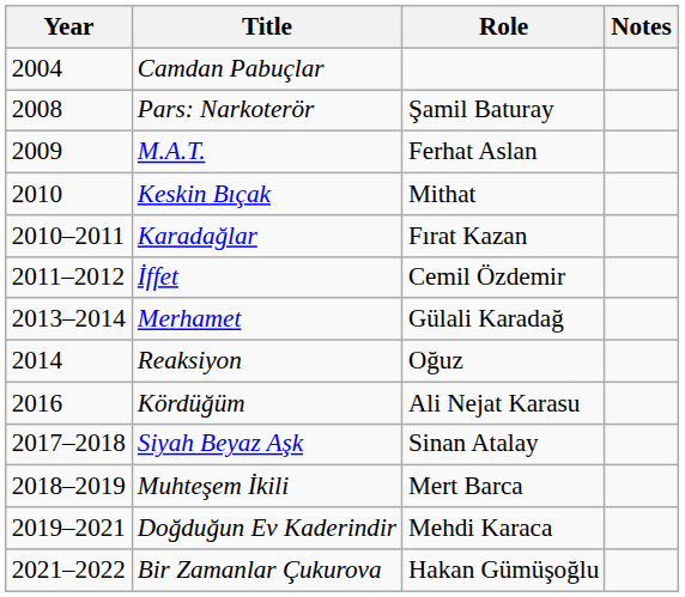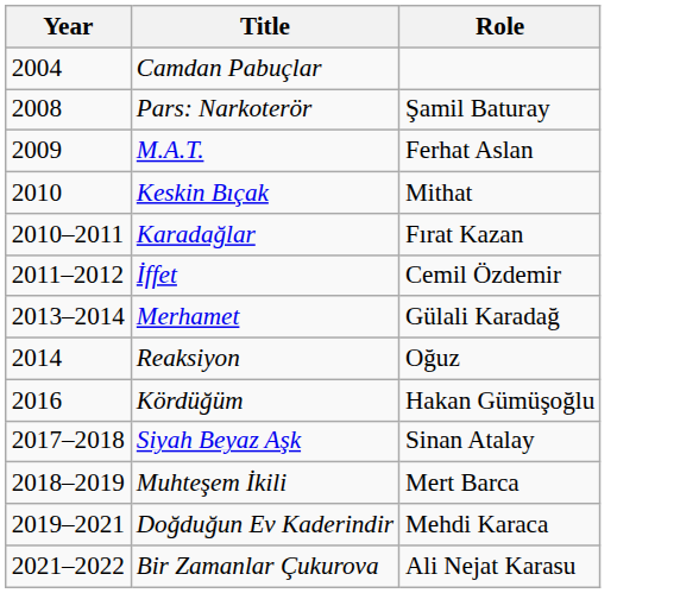- column: Notes
Kördüğüm | Role: Ali Nejat Karasu -> Hakan Gümüşoğlu
Bir Zamanlar Çukurova | Role: Hakan Gümüşoğlu -> Ali Nejat Karasu
